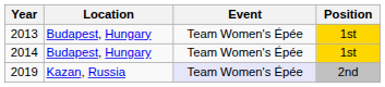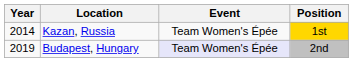- row: 2013 | Budapest, Hungary | Team Women's Épée | 1st
2014 | Location: Budapest, Hungary -> Kazan, Russia
2019 | Location: Kazan, Russia -> Budapest, Hungary
